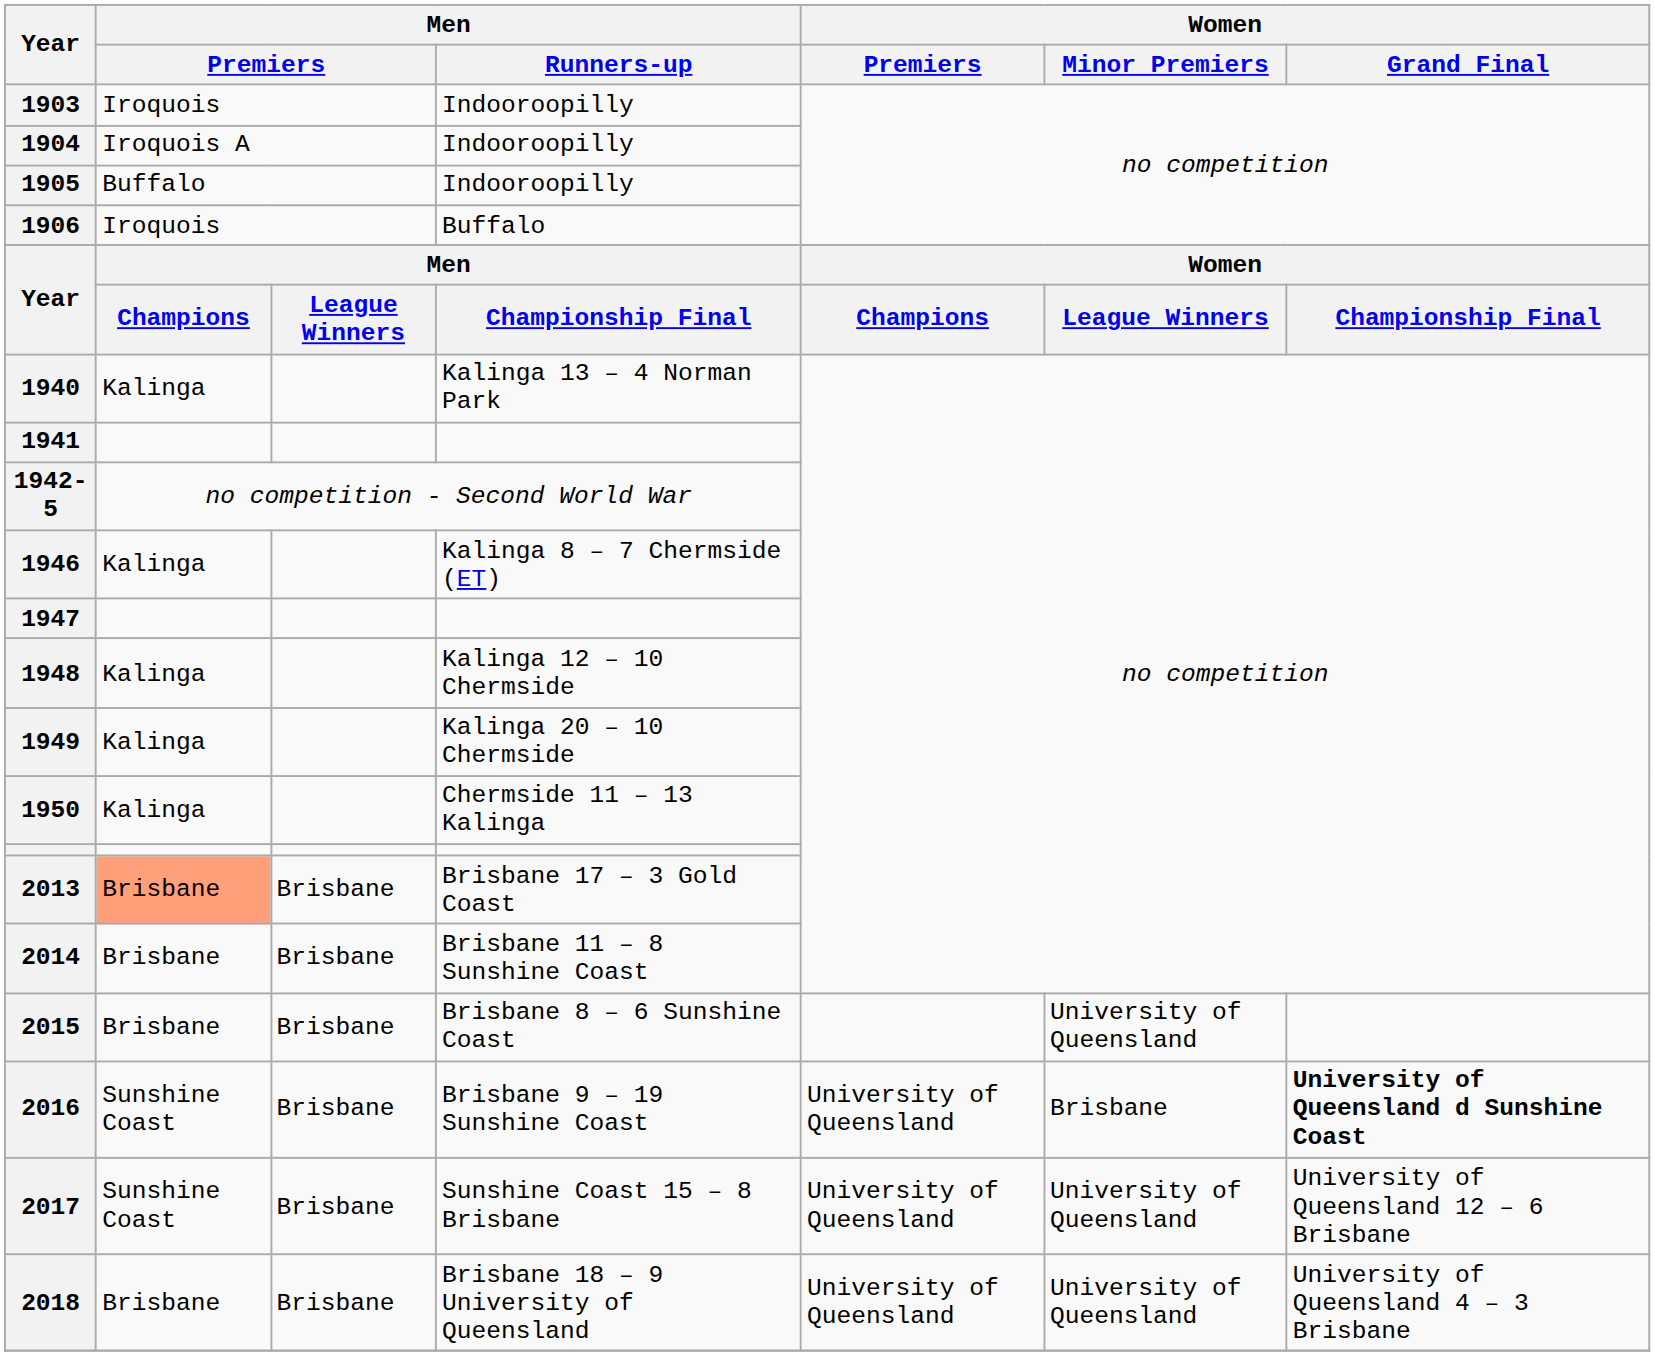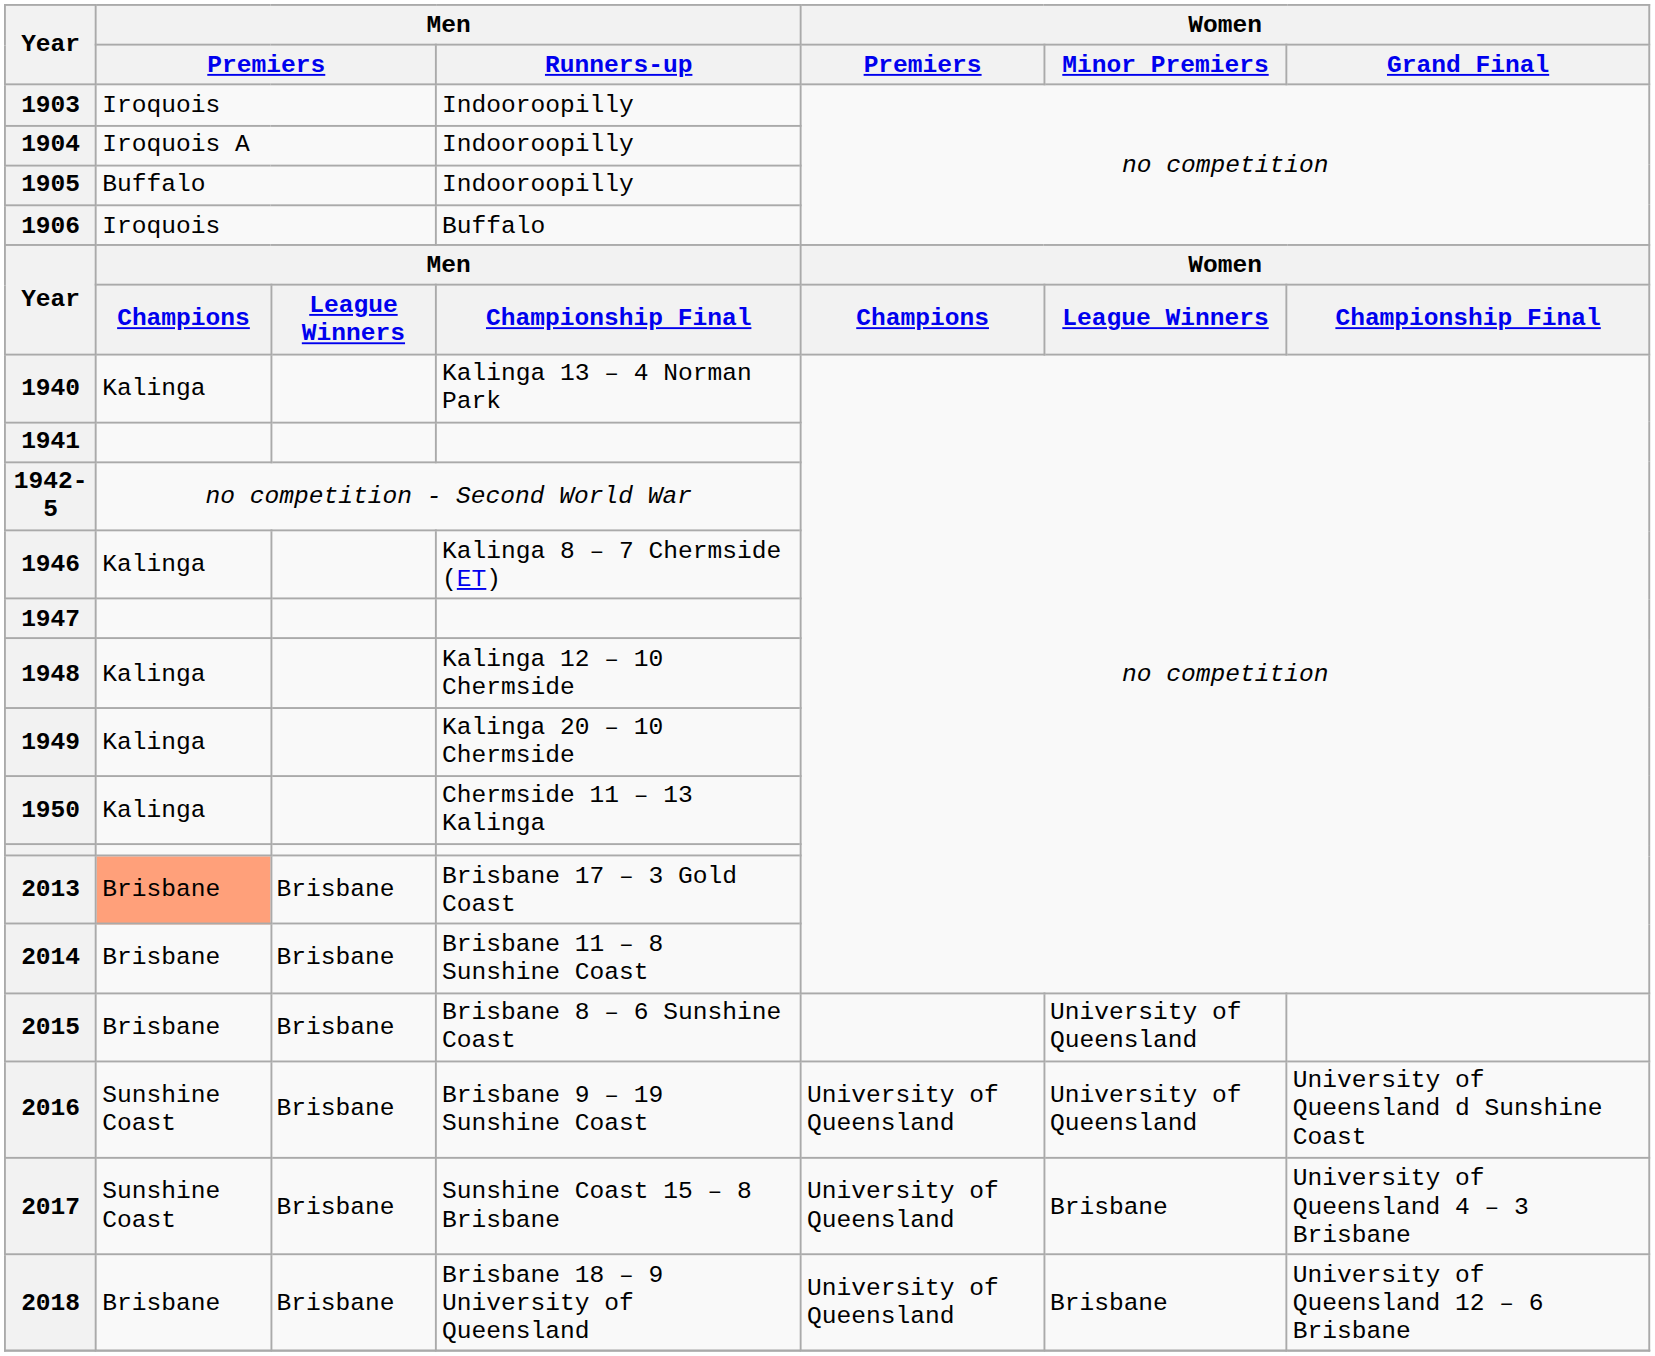2016 | Women / Minor Premiers: Brisbane -> University of Queensland
2016 | Women / Grand Final: bold -> normal
2017 | Women / Minor Premiers: University of Queensland -> Brisbane
2017 | Women / Grand Final: University of Queensland 12 – 6 Brisbane -> University of Queensland 4 – 3 Brisbane
2018 | Women / Minor Premiers: University of Queensland -> Brisbane
2018 | Women / Grand Final: University of Queensland 4 – 3 Brisbane -> University of Queensland 12 – 6 Brisbane
